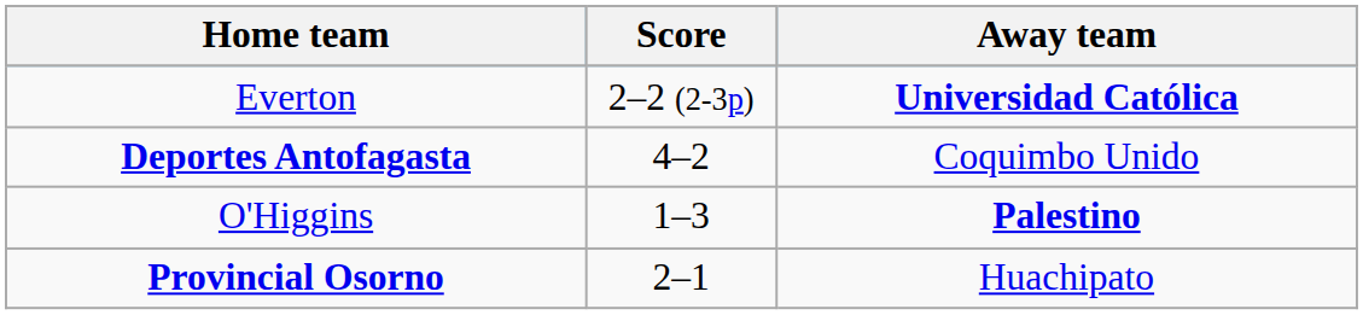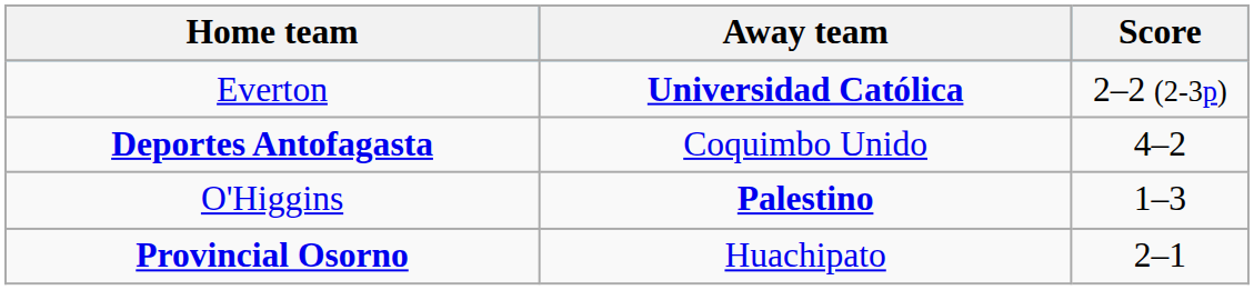columns swapped: Score <-> Away team
